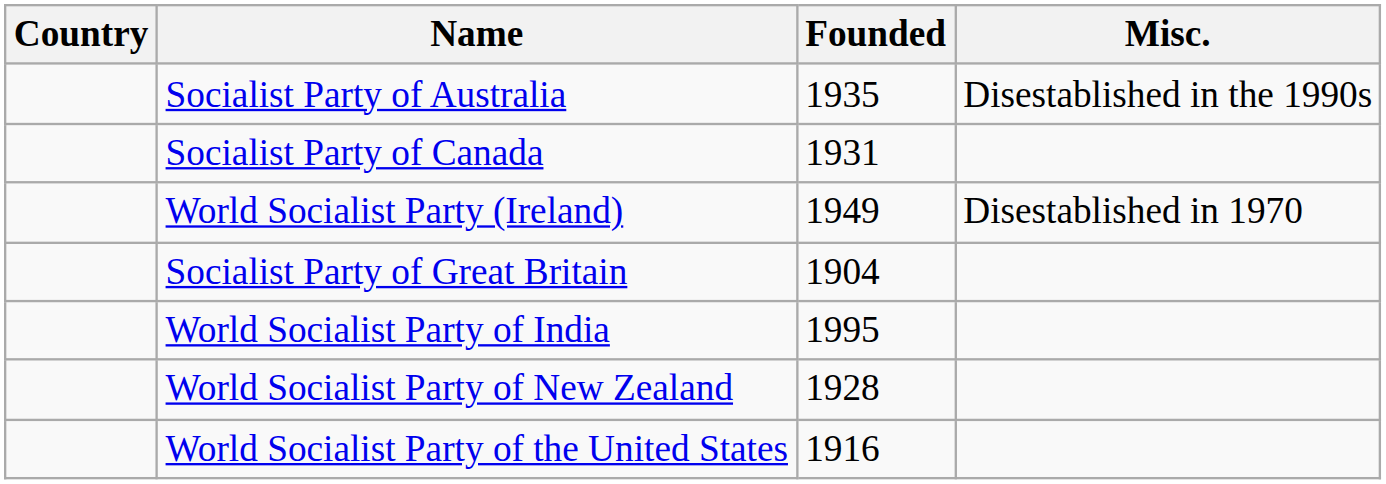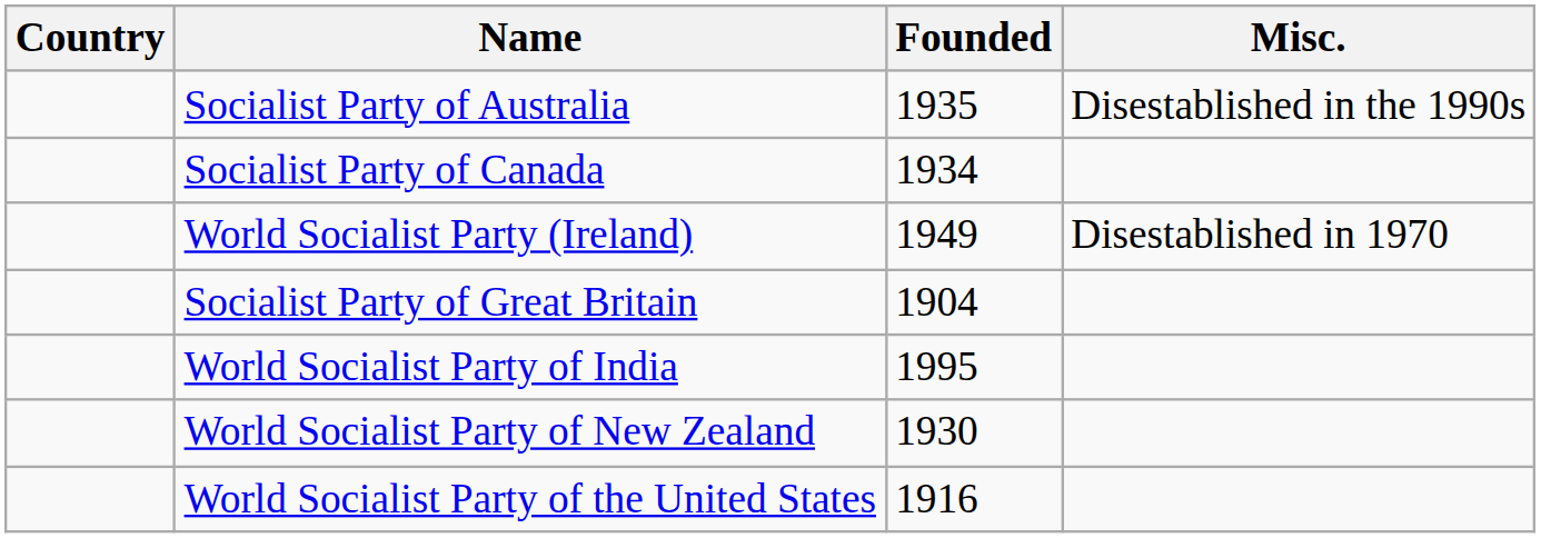Socialist Party of Canada | Founded: 1931 -> 1934
World Socialist Party of New Zealand | Founded: 1928 -> 1930
